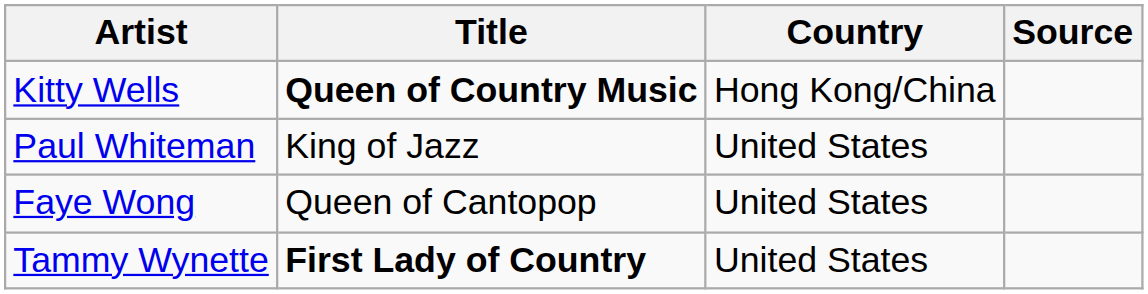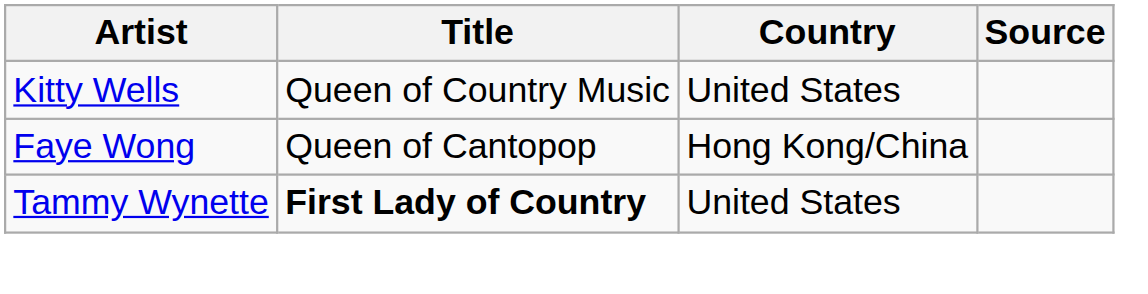Kitty Wells | Title: bold -> normal
Kitty Wells | Country: Hong Kong/China -> United States
- row: Paul Whiteman | King of Jazz | United States
Faye Wong | Country: United States -> Hong Kong/China
